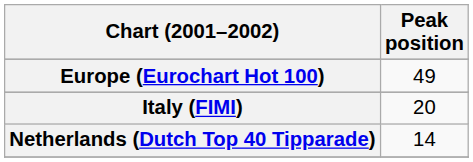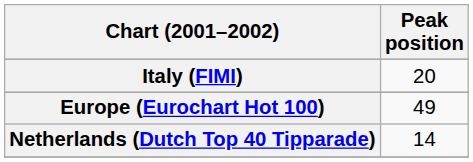rows swapped: Europe (Eurochart Hot 100) <-> Italy (FIMI)
